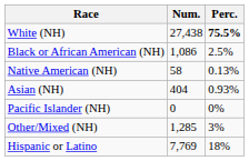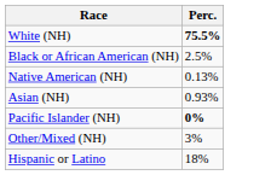- column: Num. | 27,438 | 1,086 | 58 | 404 | 0 | 1,285 | 7,769
Pacific Islander (NH) | Perc.: normal -> bold
